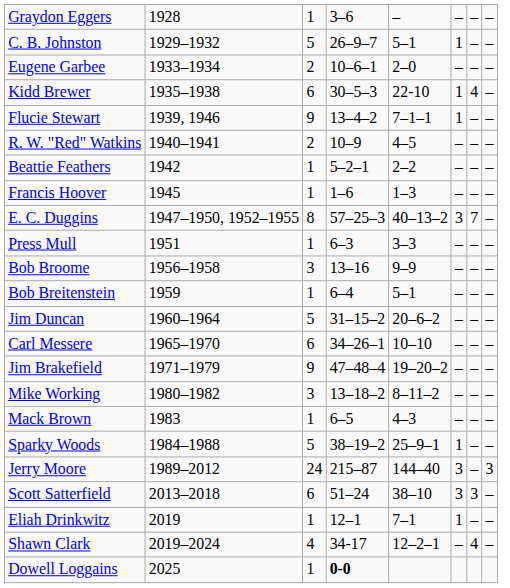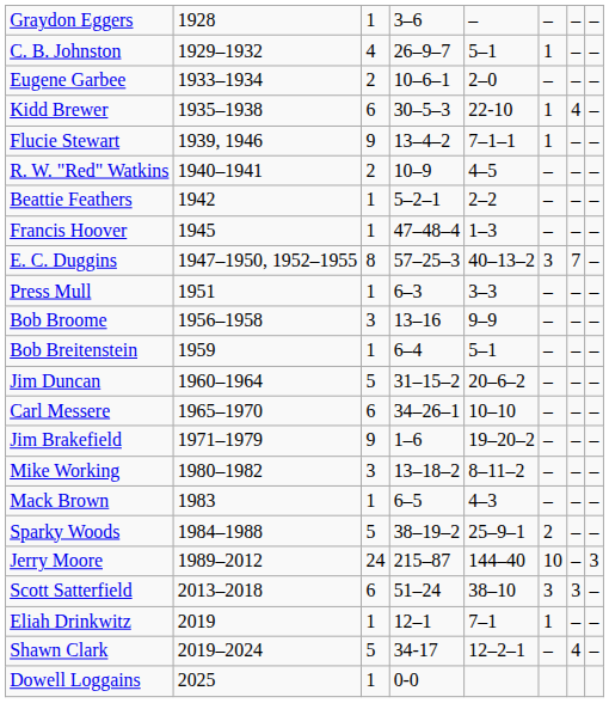C. B. Johnston | column 3: 5 -> 4
Francis Hoover | column 4: 1–6 -> 47–48–4
Jim Brakefield | column 4: 47–48–4 -> 1–6
Sparky Woods | column 6: 1 -> 2
Jerry Moore | column 6: 3 -> 10
Shawn Clark | column 3: 4 -> 5
Dowell Loggains | column 4: bold -> normal
